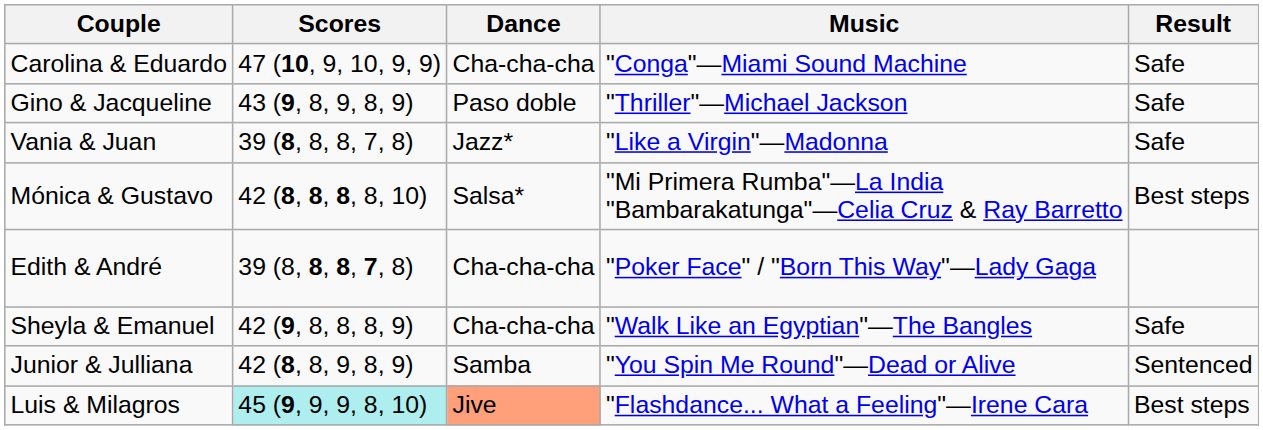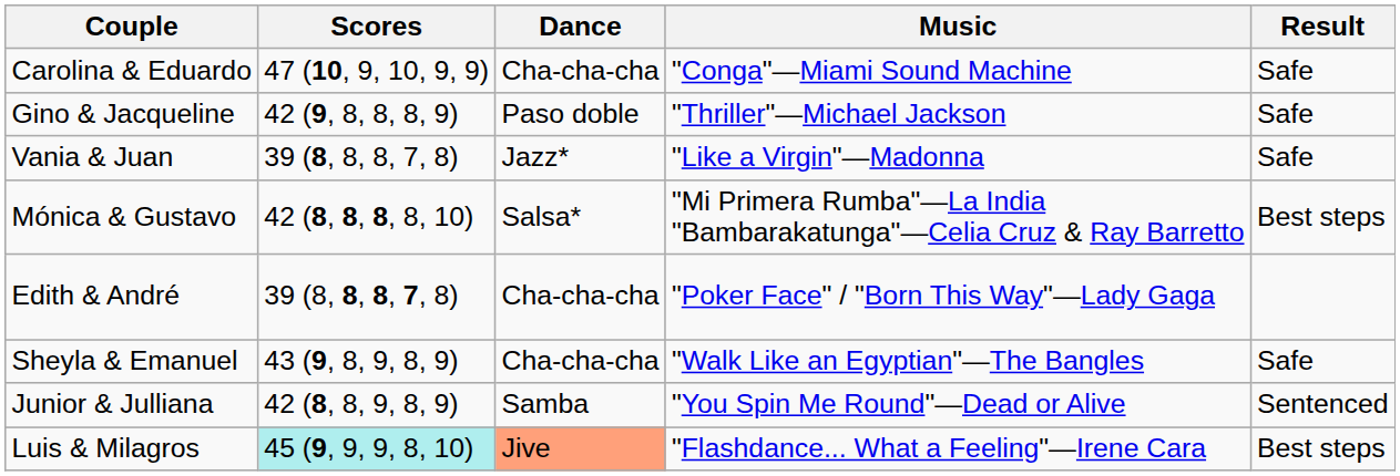Gino & Jacqueline | Scores: 43 (9, 8, 9, 8, 9) -> 42 (9, 8, 8, 8, 9)
Sheyla & Emanuel | Scores: 42 (9, 8, 8, 8, 9) -> 43 (9, 8, 9, 8, 9)
